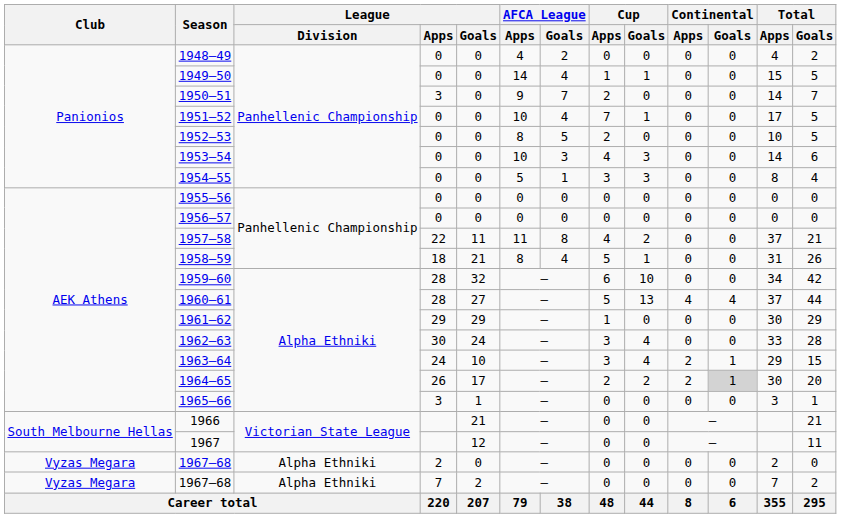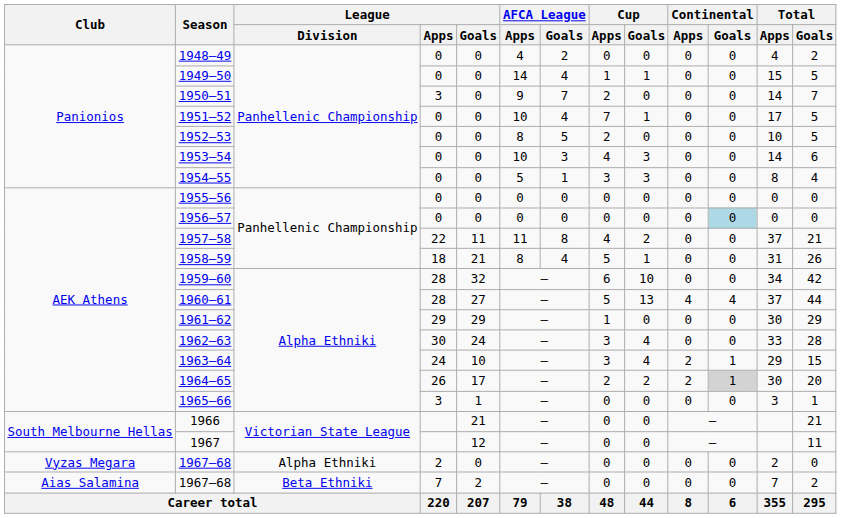1956–57 | Continental / Goals: no background -> lightblue background
1967–68 / 7 | Club: Vyzas Megara -> Aias Salamina
1967–68 / 7 | League / Division: Alpha Ethniki -> Beta Ethniki
